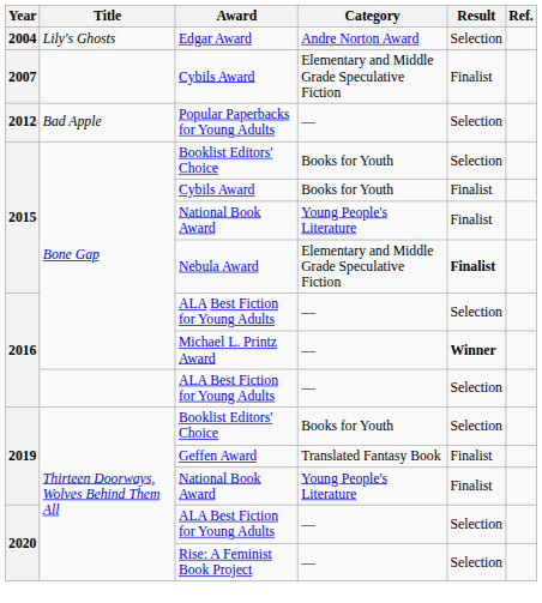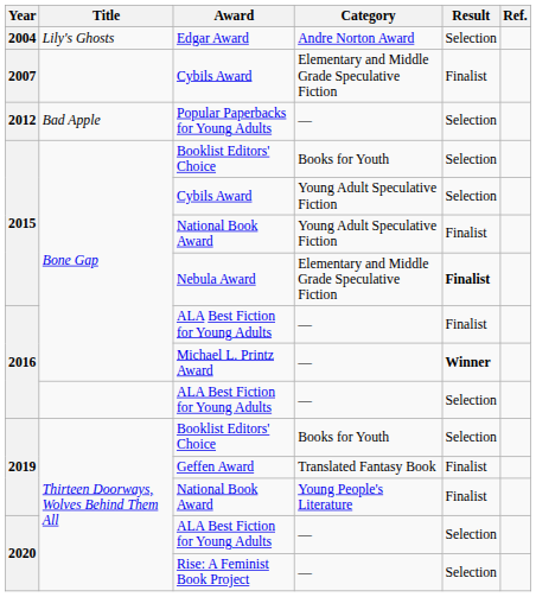Bone Gap / Cybils Award | Category: Books for Youth -> Young Adult Speculative Fiction
Bone Gap / Cybils Award | Result: Finalist -> Selection
Bone Gap / National Book Award | Category: Young People's Literature -> Young Adult Speculative Fiction
Bone Gap / ALA Best Fiction for Young Adults | Result: Selection -> Finalist
